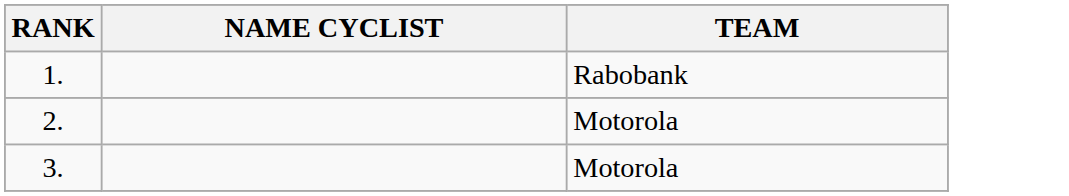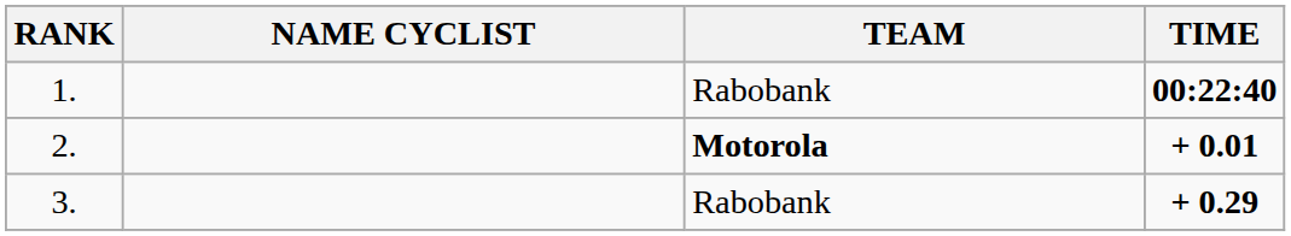+ column: TIME | 00:22:40 | + 0.01 | + 0.29
2. | TEAM: normal -> bold
3. | TEAM: Motorola -> Rabobank
